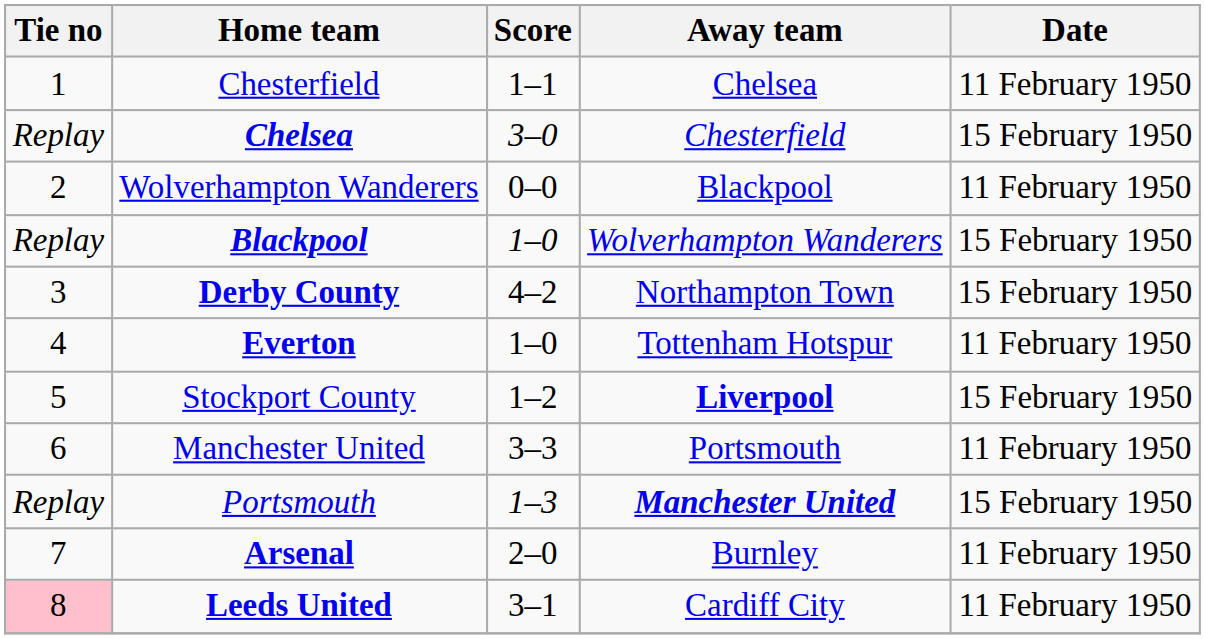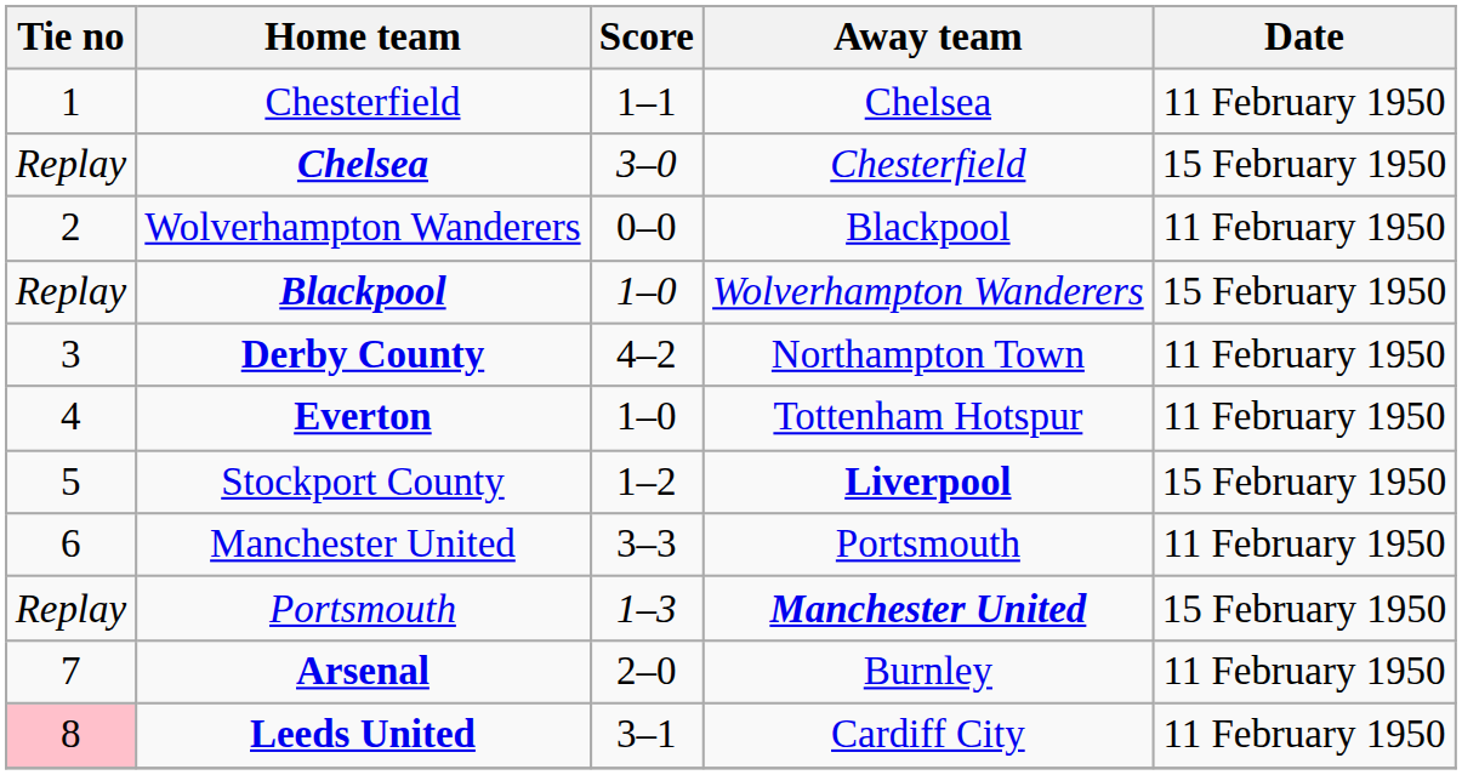Derby County | Date: 15 February 1950 -> 11 February 1950
